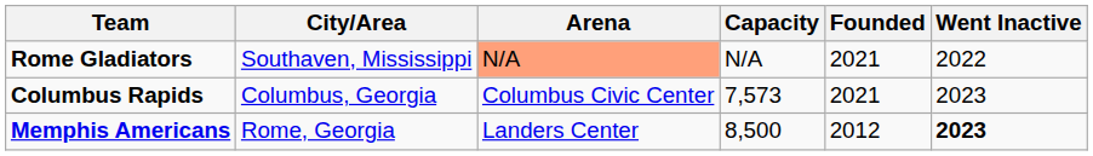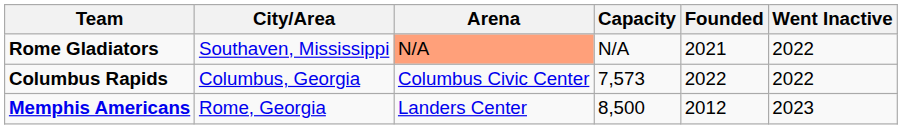Columbus Rapids | Founded: 2021 -> 2022
Columbus Rapids | Went Inactive: 2023 -> 2022
Memphis Americans | Went Inactive: bold -> normal
